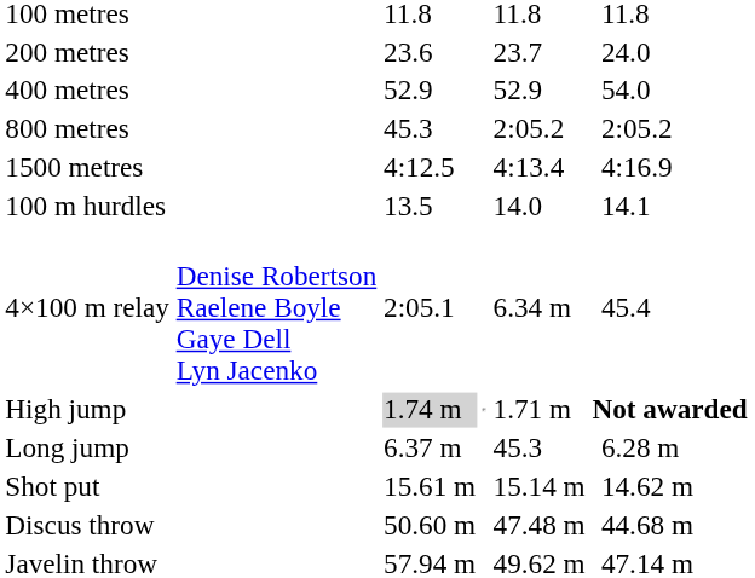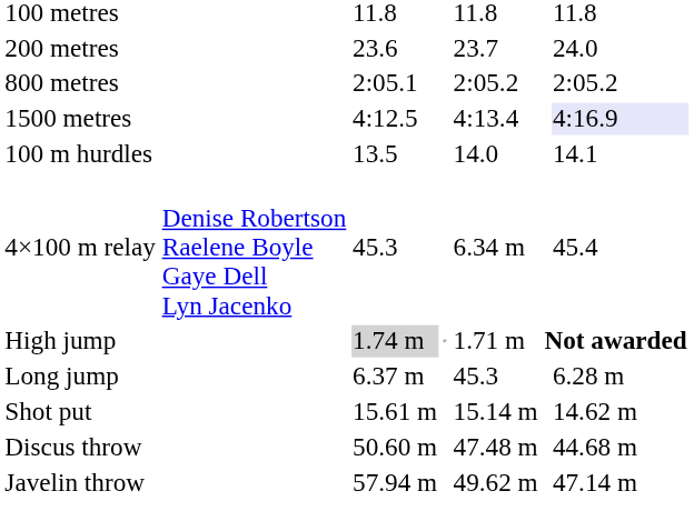- row: 400 metres | 52.9 | 52.9 | 54.0
800 metres | column 3: 45.3 -> 2:05.1
1500 metres | column 7: no background -> lavender background
4×100 m relay | column 3: 2:05.1 -> 45.3
